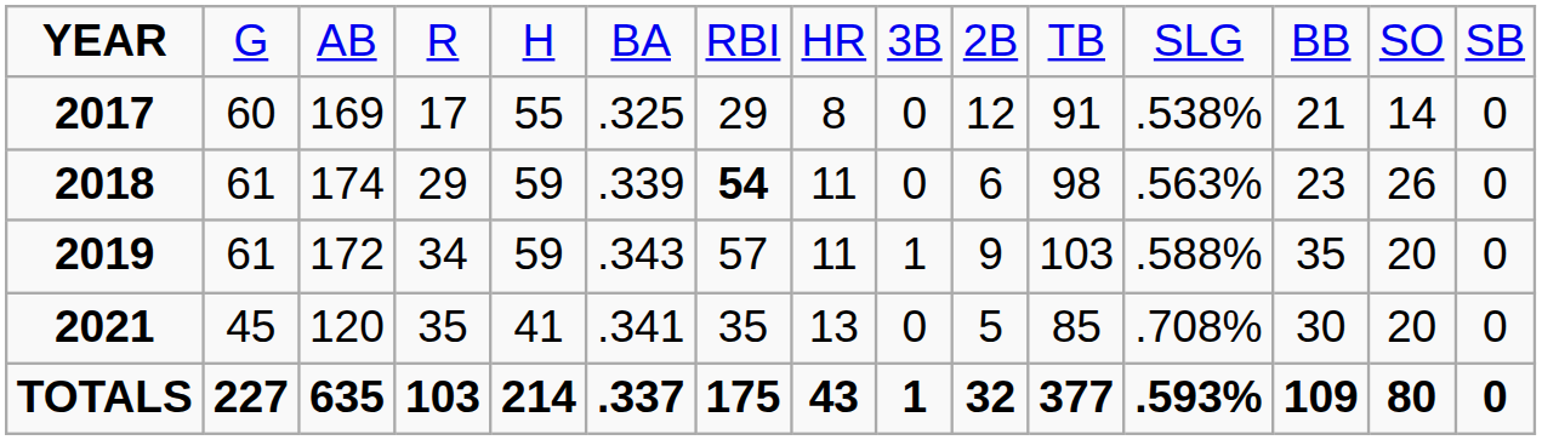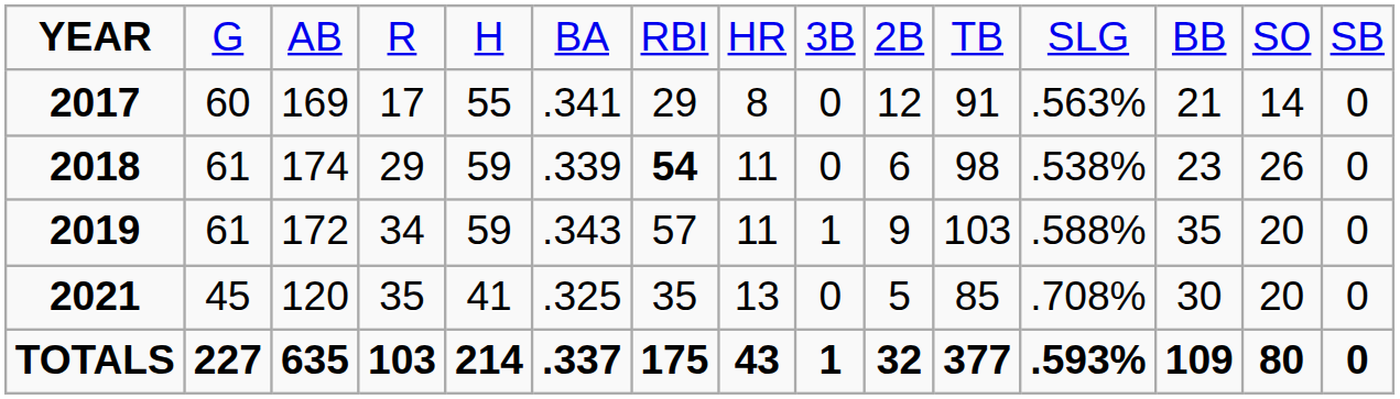2017 | column 6: .325 -> .341
2017 | column 12: .538% -> .563%
2018 | column 12: .563% -> .538%
2021 | column 6: .341 -> .325
